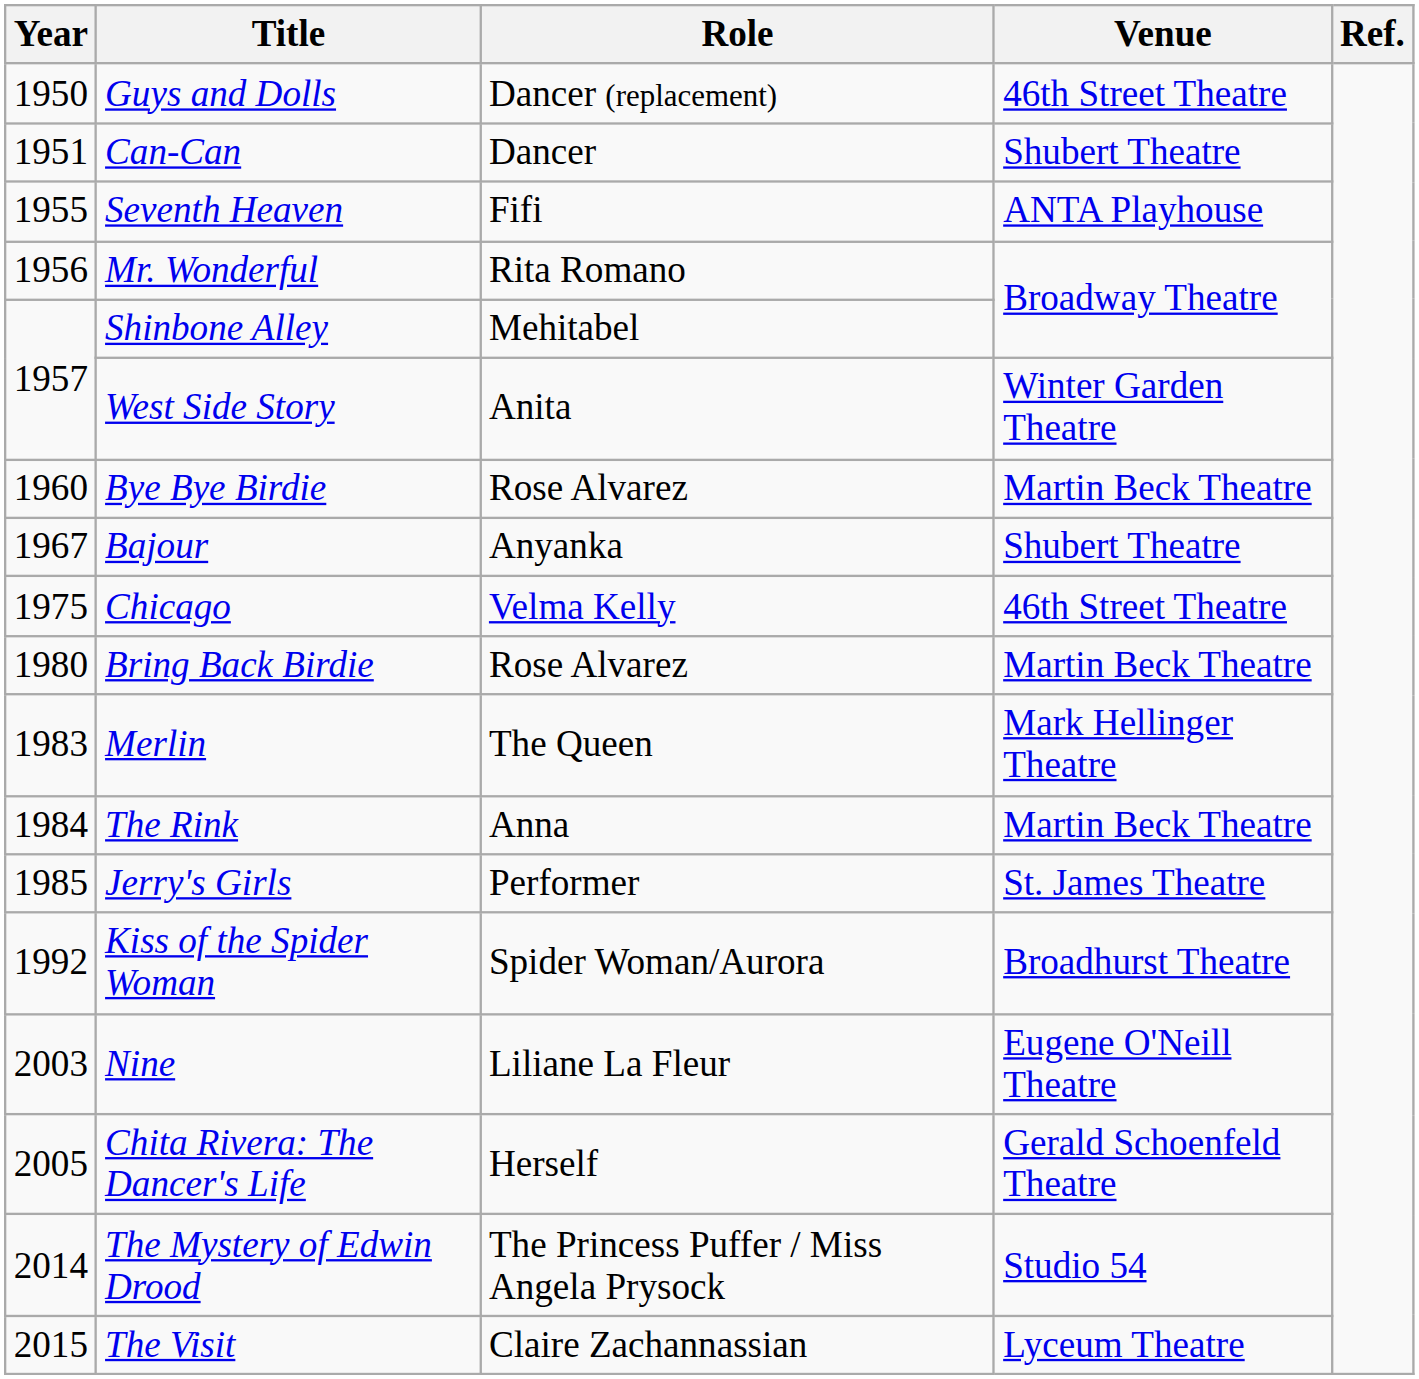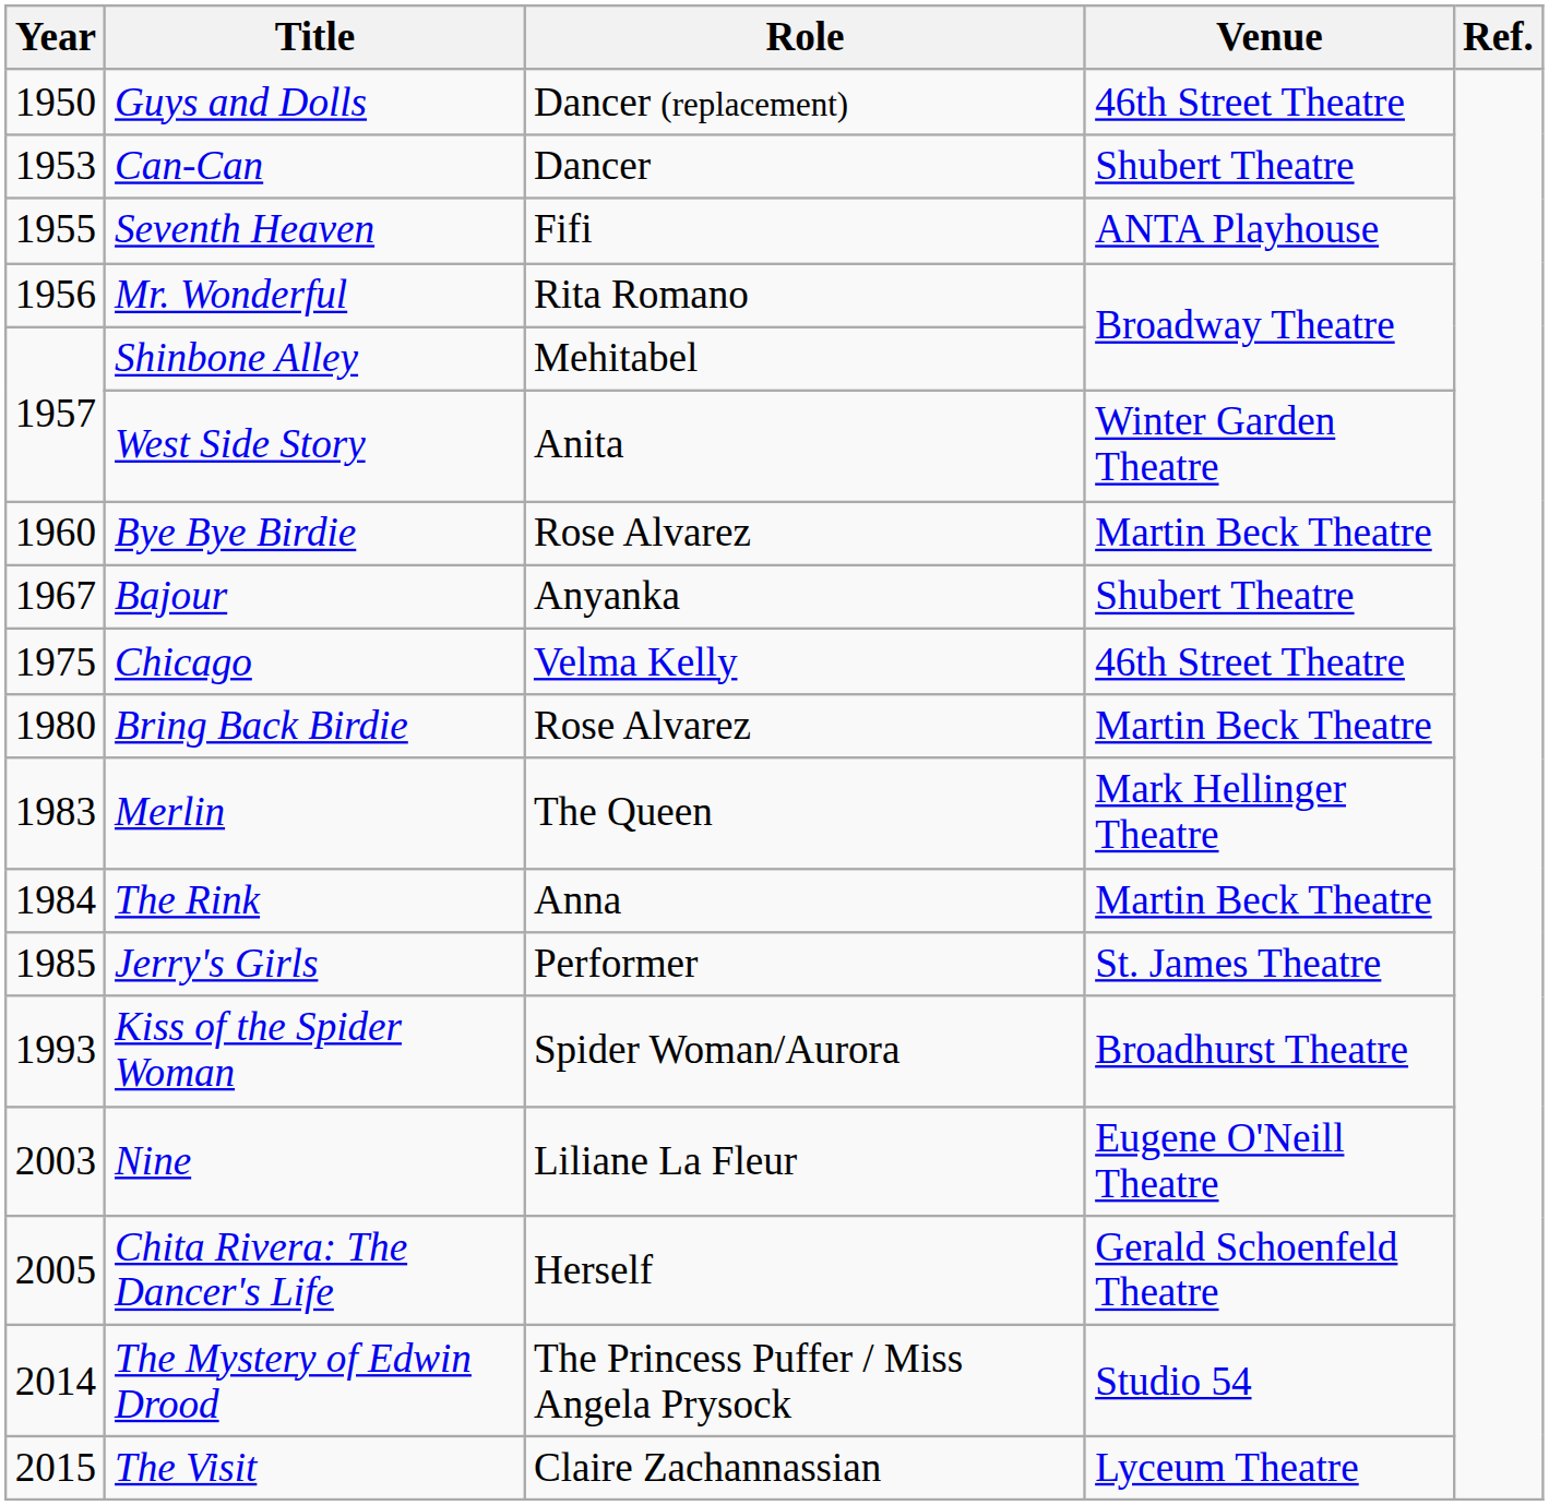Can-Can | Year: 1951 -> 1953
Kiss of the Spider Woman | Year: 1992 -> 1993
